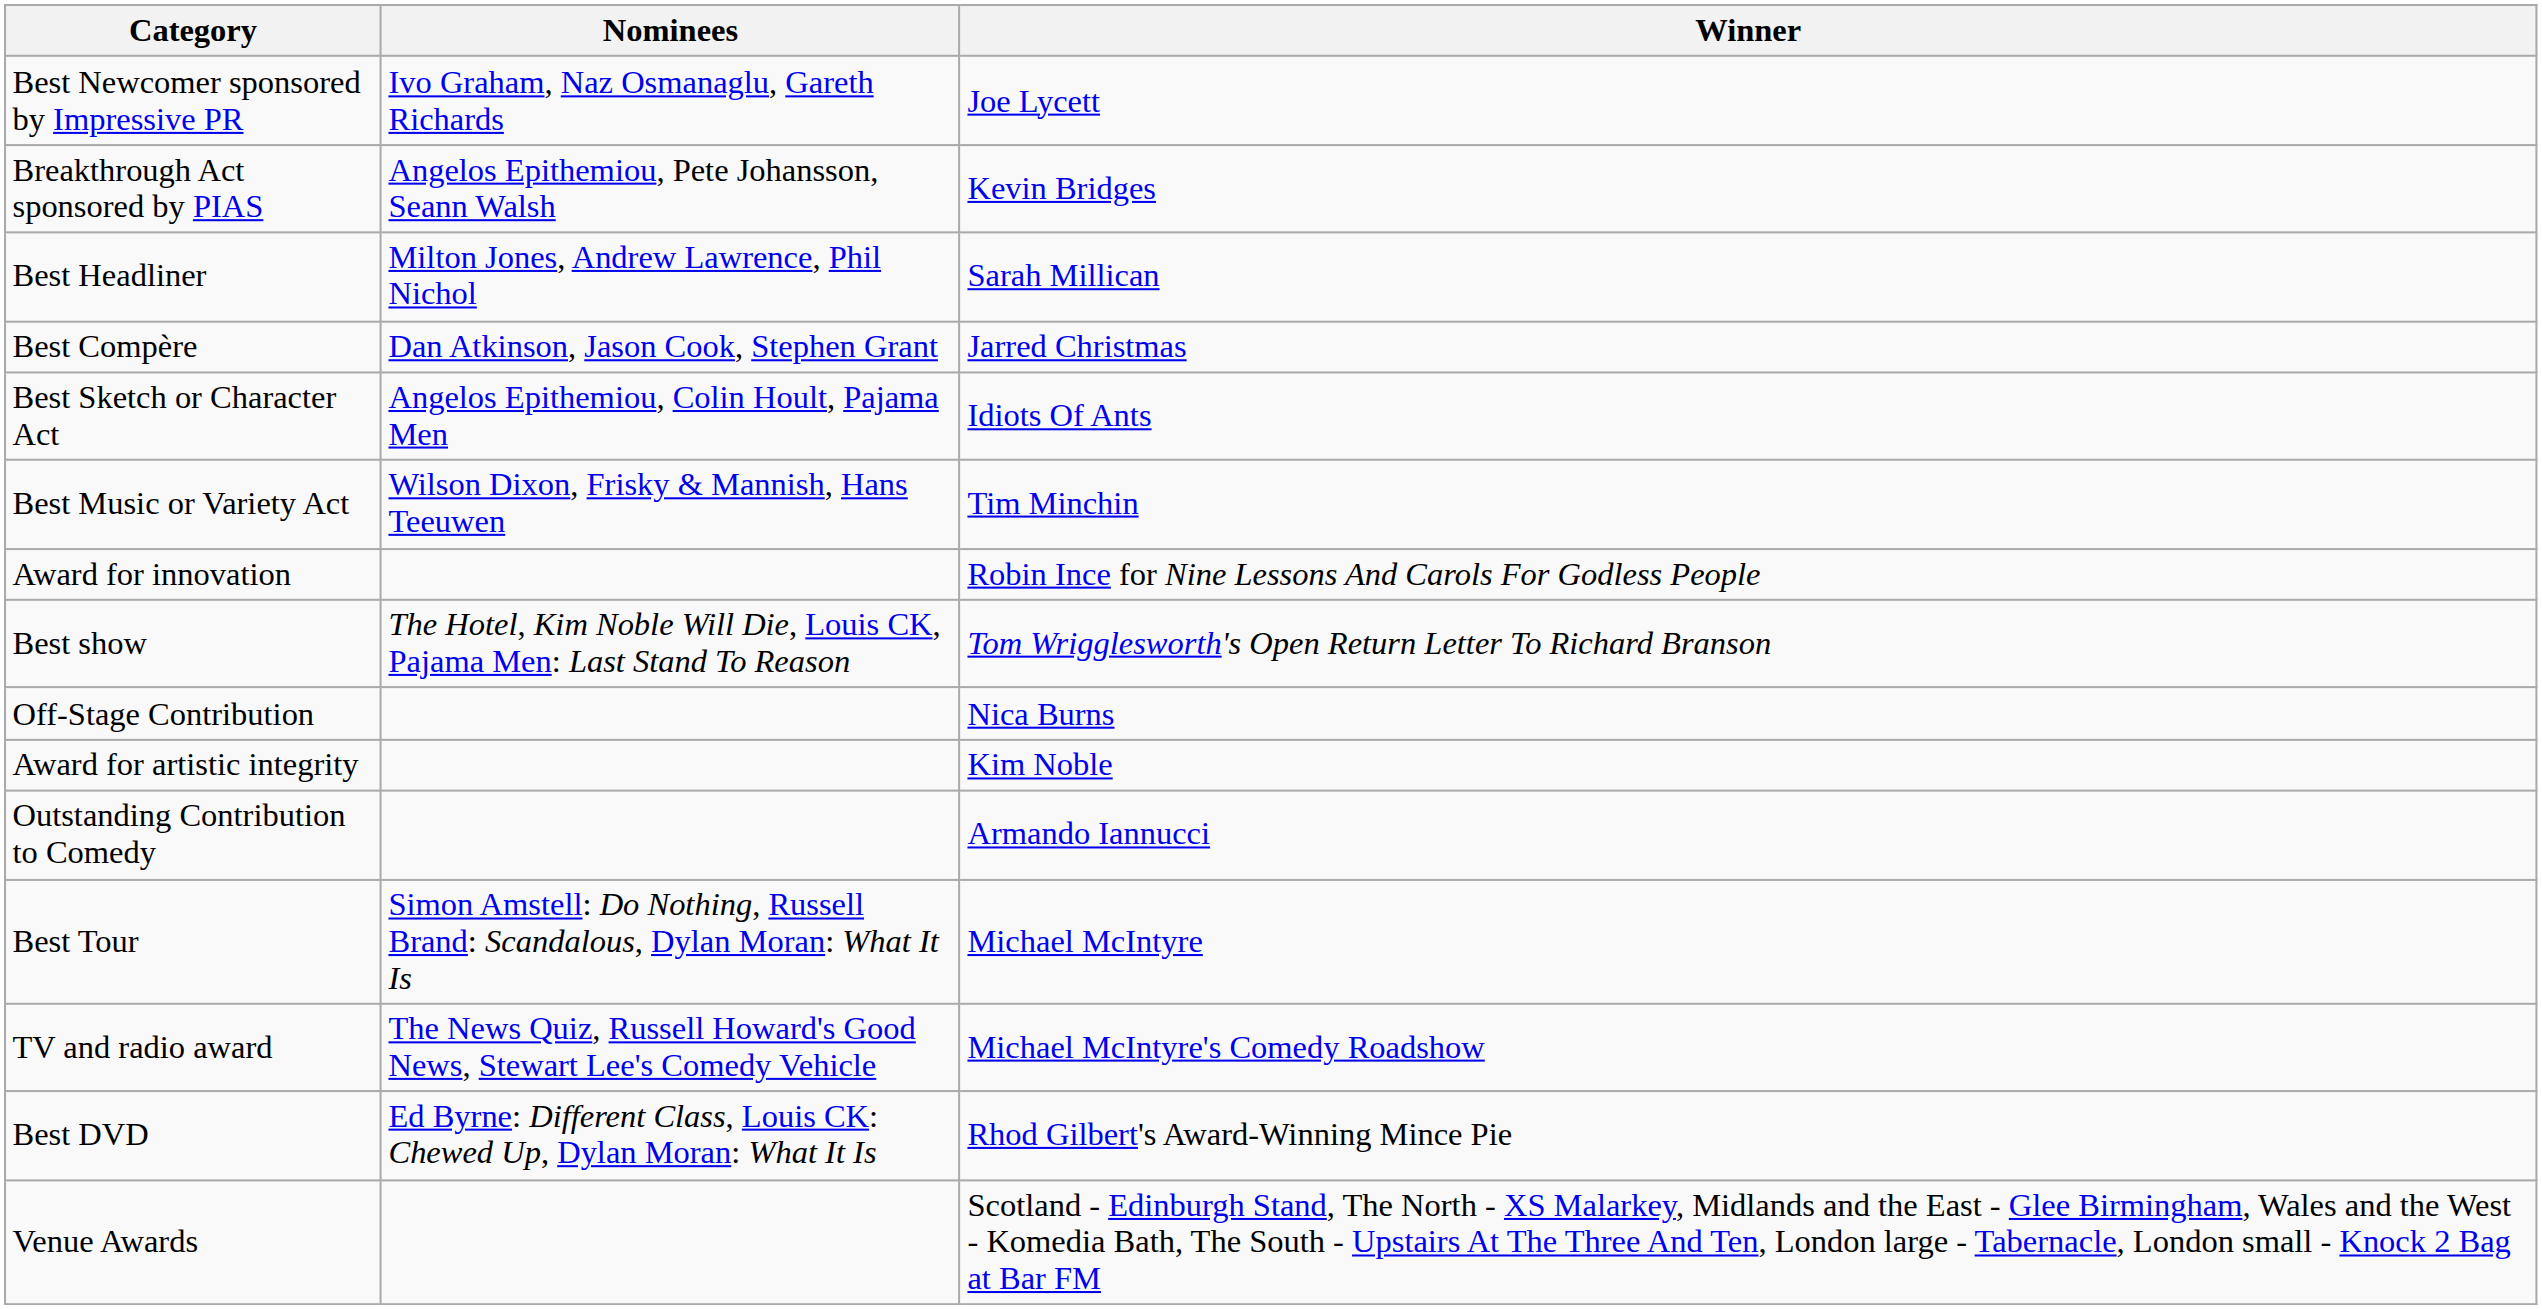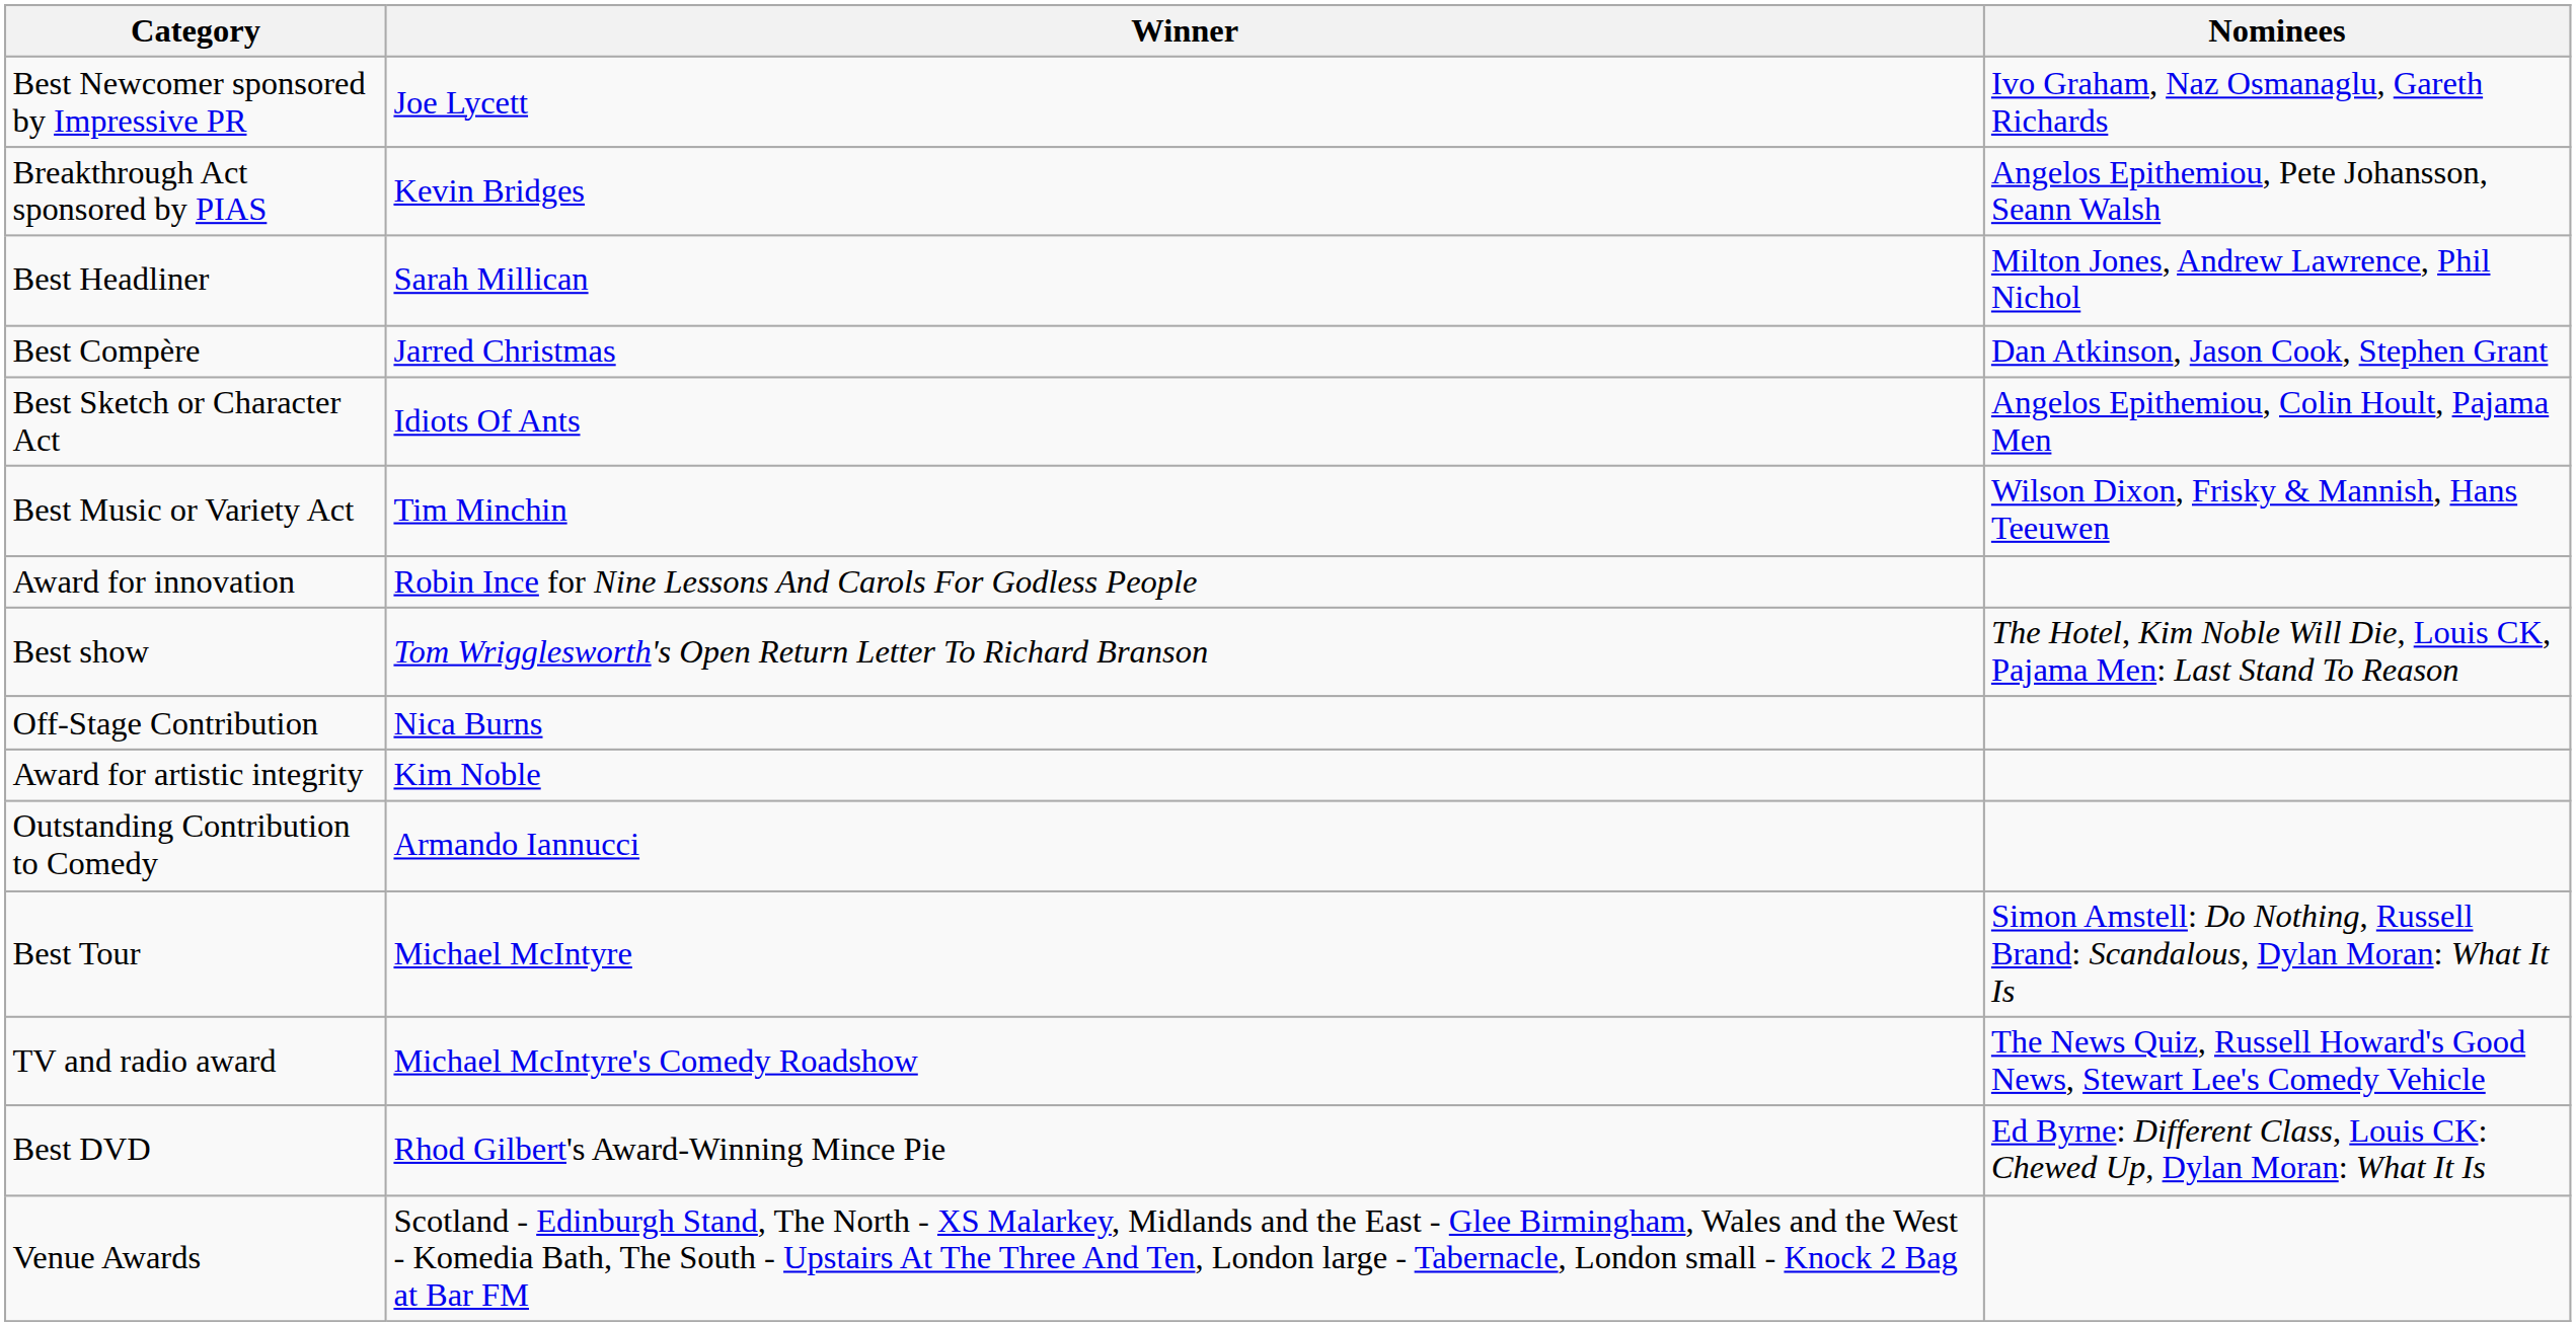columns swapped: Winner <-> Nominees
